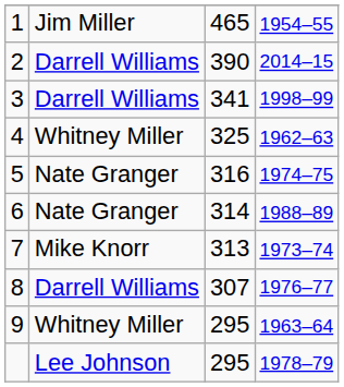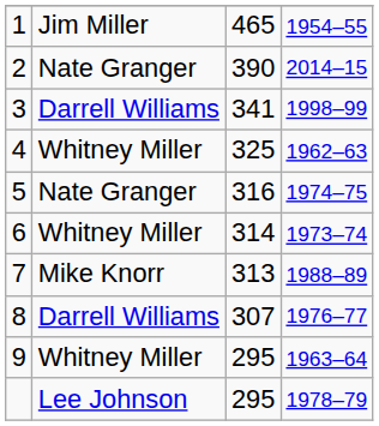2 | column 2: Darrell Williams -> Nate Granger
6 | column 2: Nate Granger -> Whitney Miller
6 | column 4: 1988–89 -> 1973–74
7 | column 4: 1973–74 -> 1988–89
